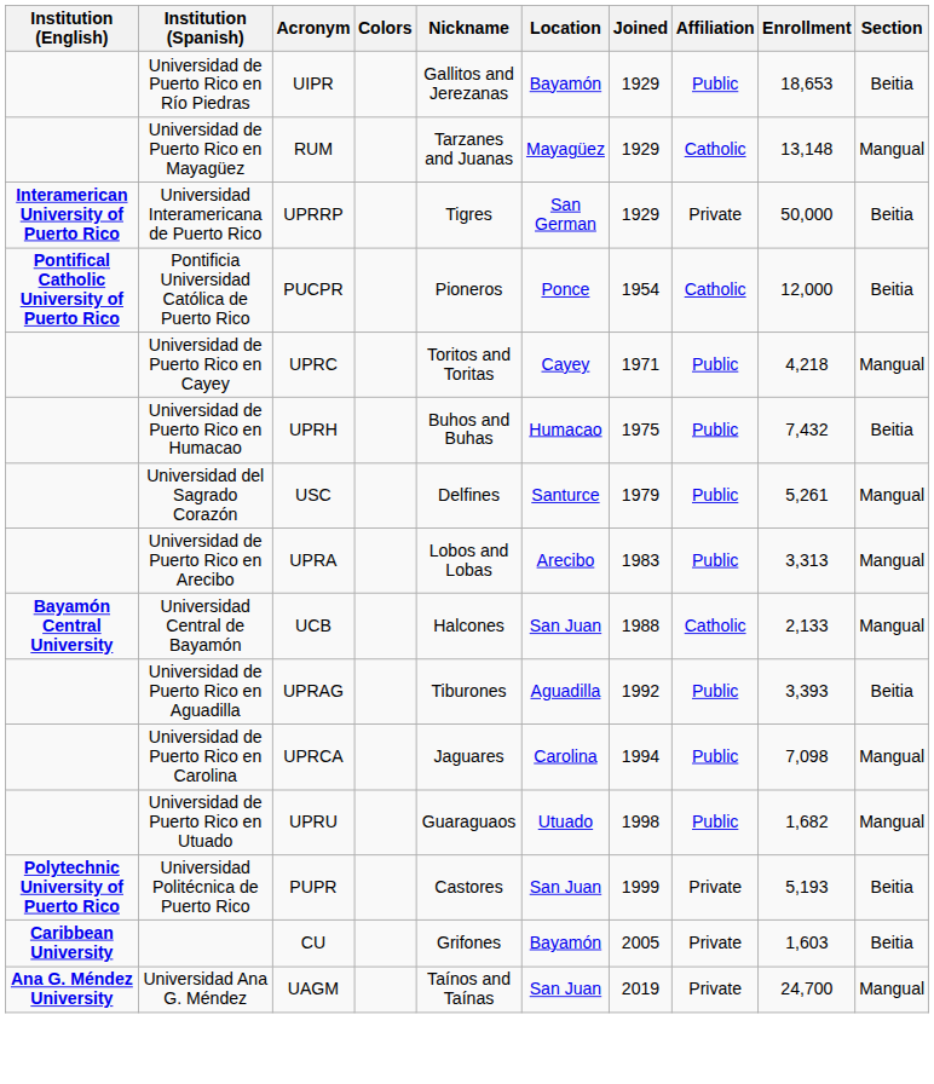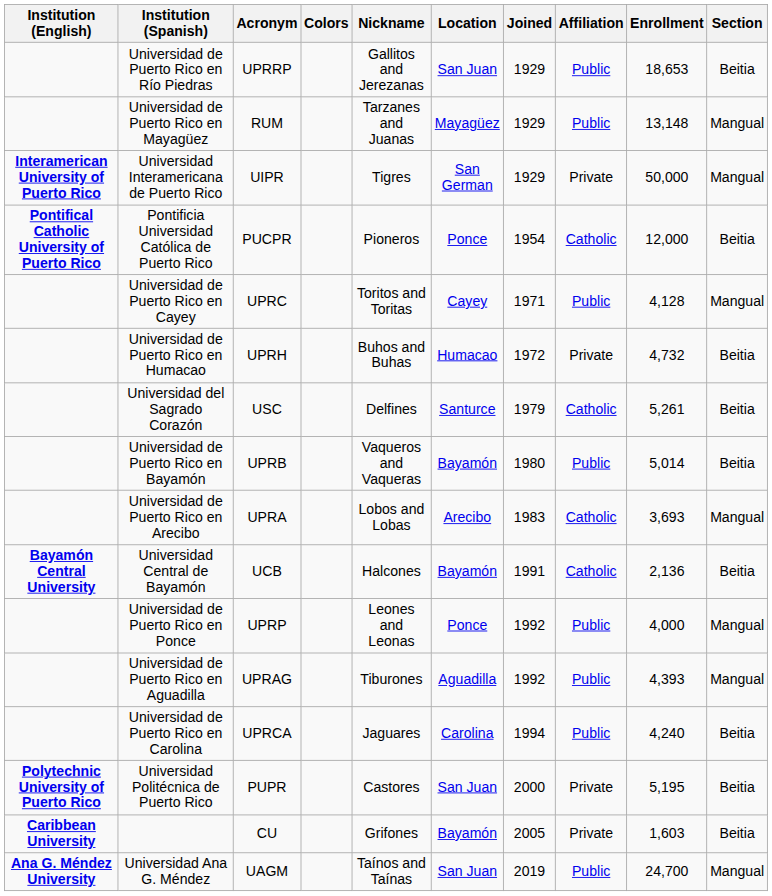Universidad de Puerto Rico en Río Piedras | Acronym: UIPR -> UPRRP
Universidad de Puerto Rico en Río Piedras | Location: Bayamón -> San Juan
Universidad de Puerto Rico en Mayagüez | Affiliation: Catholic -> Public
Universidad Interamericana de Puerto Rico | Acronym: UPRRP -> UIPR
Universidad Interamericana de Puerto Rico | Section: Beitia -> Mangual
Universidad de Puerto Rico en Cayey | Enrollment: 4,218 -> 4,128
Universidad de Puerto Rico en Humacao | Joined: 1975 -> 1972
Universidad de Puerto Rico en Humacao | Affiliation: Public -> Private
Universidad de Puerto Rico en Humacao | Enrollment: 7,432 -> 4,732
Universidad del Sagrado Corazón | Affiliation: Public -> Catholic
Universidad del Sagrado Corazón | Section: Mangual -> Beitia
+ row: Universidad de Puerto Rico en Bayamón | UPRB | Vaqueros and Vaqueras | Bayamón | 1980 | Public | 5,014 | Beitia
Universidad de Puerto Rico en Arecibo | Affiliation: Public -> Catholic
Universidad de Puerto Rico en Arecibo | Enrollment: 3,313 -> 3,693
Universidad Central de Bayamón | Location: San Juan -> Bayamón
Universidad Central de Bayamón | Joined: 1988 -> 1991
Universidad Central de Bayamón | Enrollment: 2,133 -> 2,136
Universidad Central de Bayamón | Section: Mangual -> Beitia
+ row: Universidad de Puerto Rico en Ponce | UPRP | Leones and Leonas | Ponce | 1992 | Public | 4,000 | Mangual
Universidad de Puerto Rico en Aguadilla | Enrollment: 3,393 -> 4,393
Universidad de Puerto Rico en Aguadilla | Section: Beitia -> Mangual
Universidad de Puerto Rico en Carolina | Enrollment: 7,098 -> 4,240
Universidad de Puerto Rico en Carolina | Section: Mangual -> Beitia
- row: Universidad de Puerto Rico en Utuado | UPRU | Guaraguaos | Utuado | 1998 | Public | 1,682 | Mangual
Universidad Politécnica de Puerto Rico | Joined: 1999 -> 2000
Universidad Politécnica de Puerto Rico | Enrollment: 5,193 -> 5,195
Universidad Ana G. Méndez | Affiliation: Private -> Public
